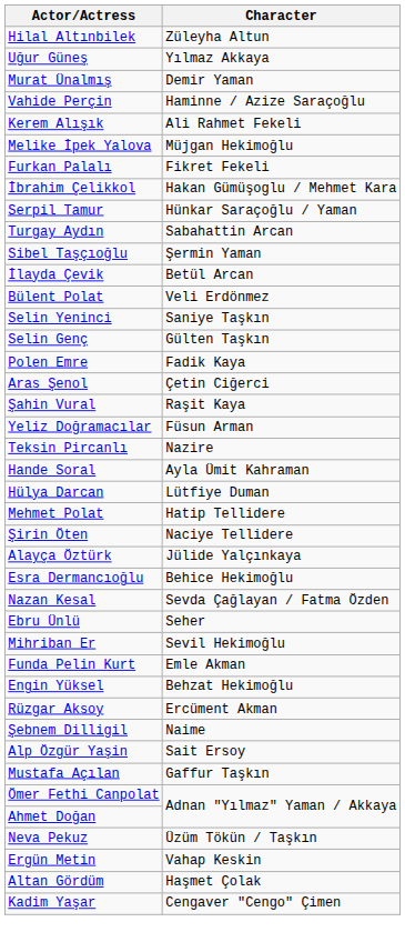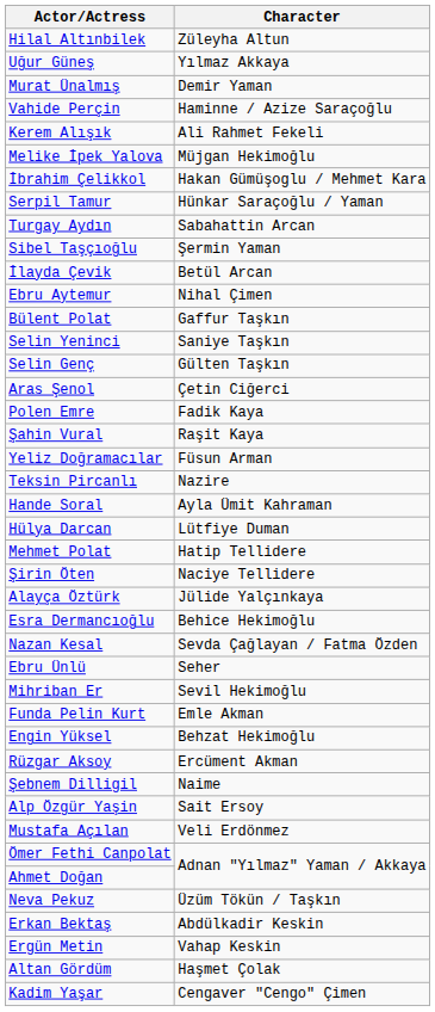- row: Furkan Palalı | Fikret Fekeli
+ row: Ebru Aytemur | Nihal Çimen
Bülent Polat | Character: Veli Erdönmez -> Gaffur Taşkın
rows swapped: Aras Şenol <-> Polen Emre
Mustafa Açılan | Character: Gaffur Taşkın -> Veli Erdönmez
+ row: Erkan Bektaş | Abdülkadir Keskin
